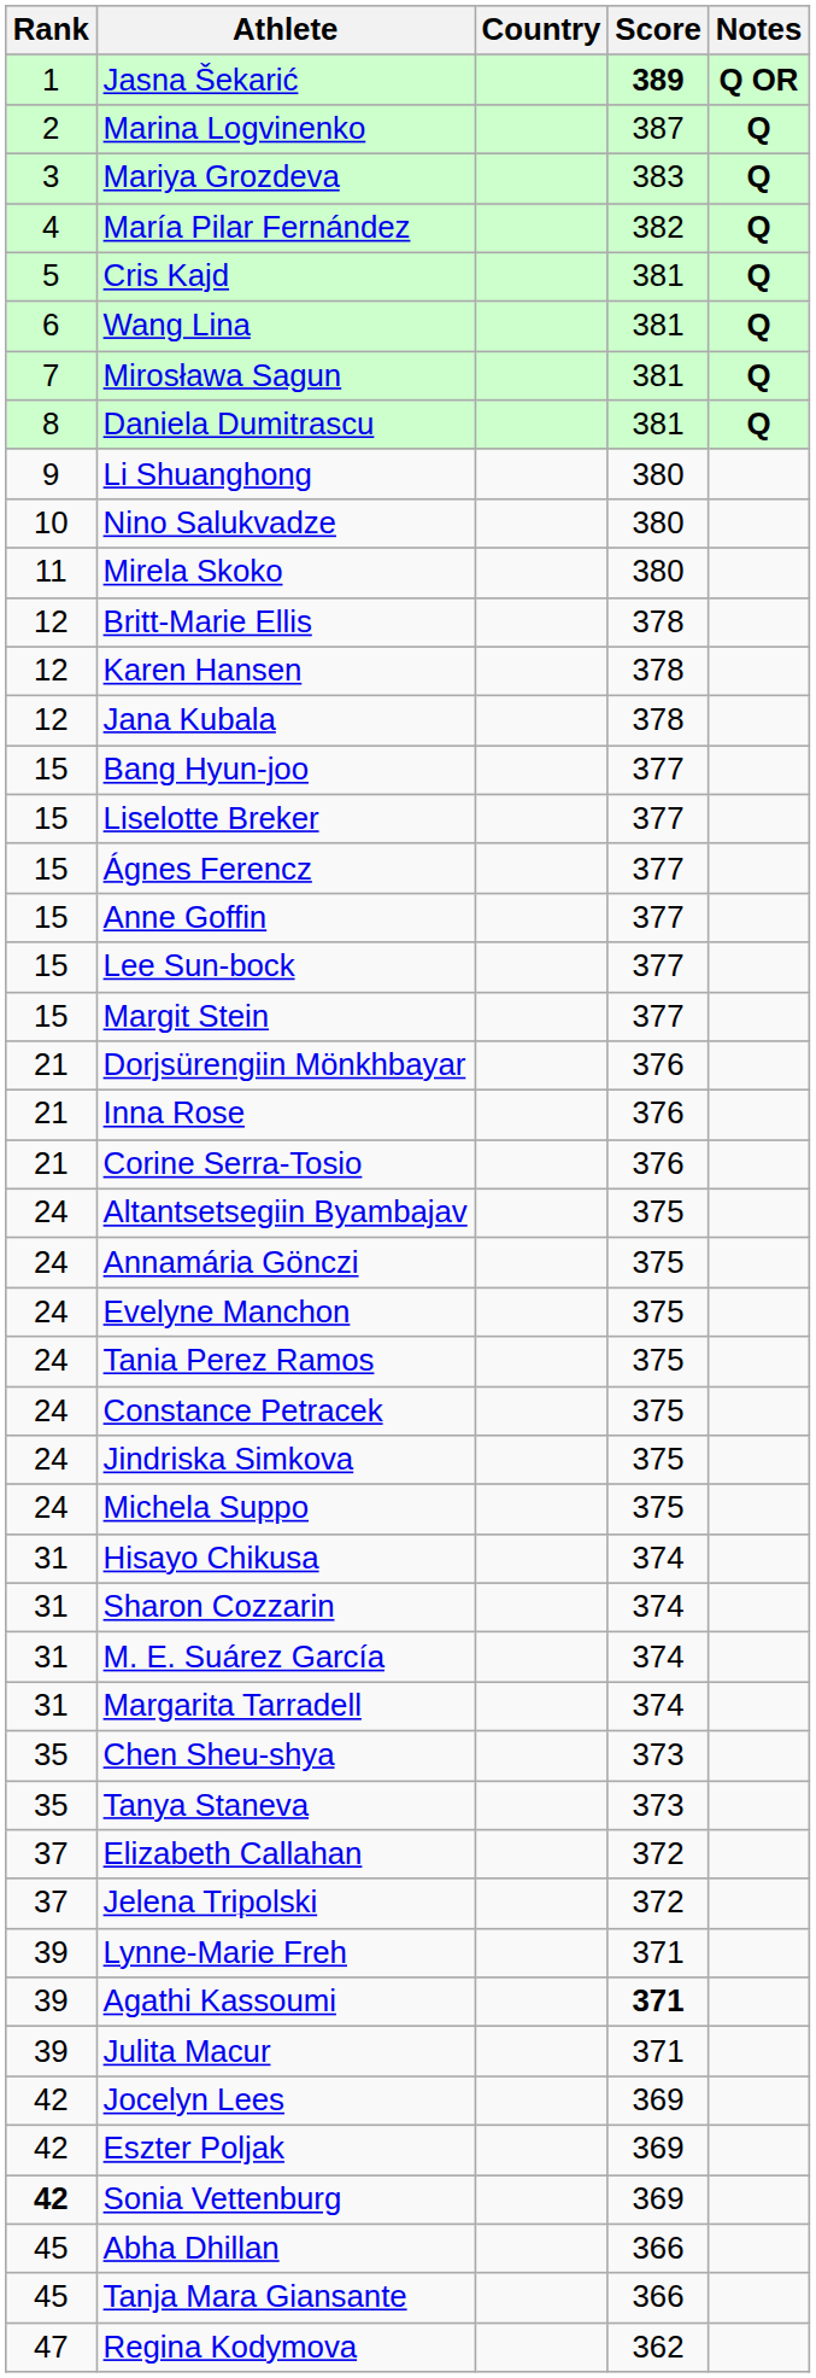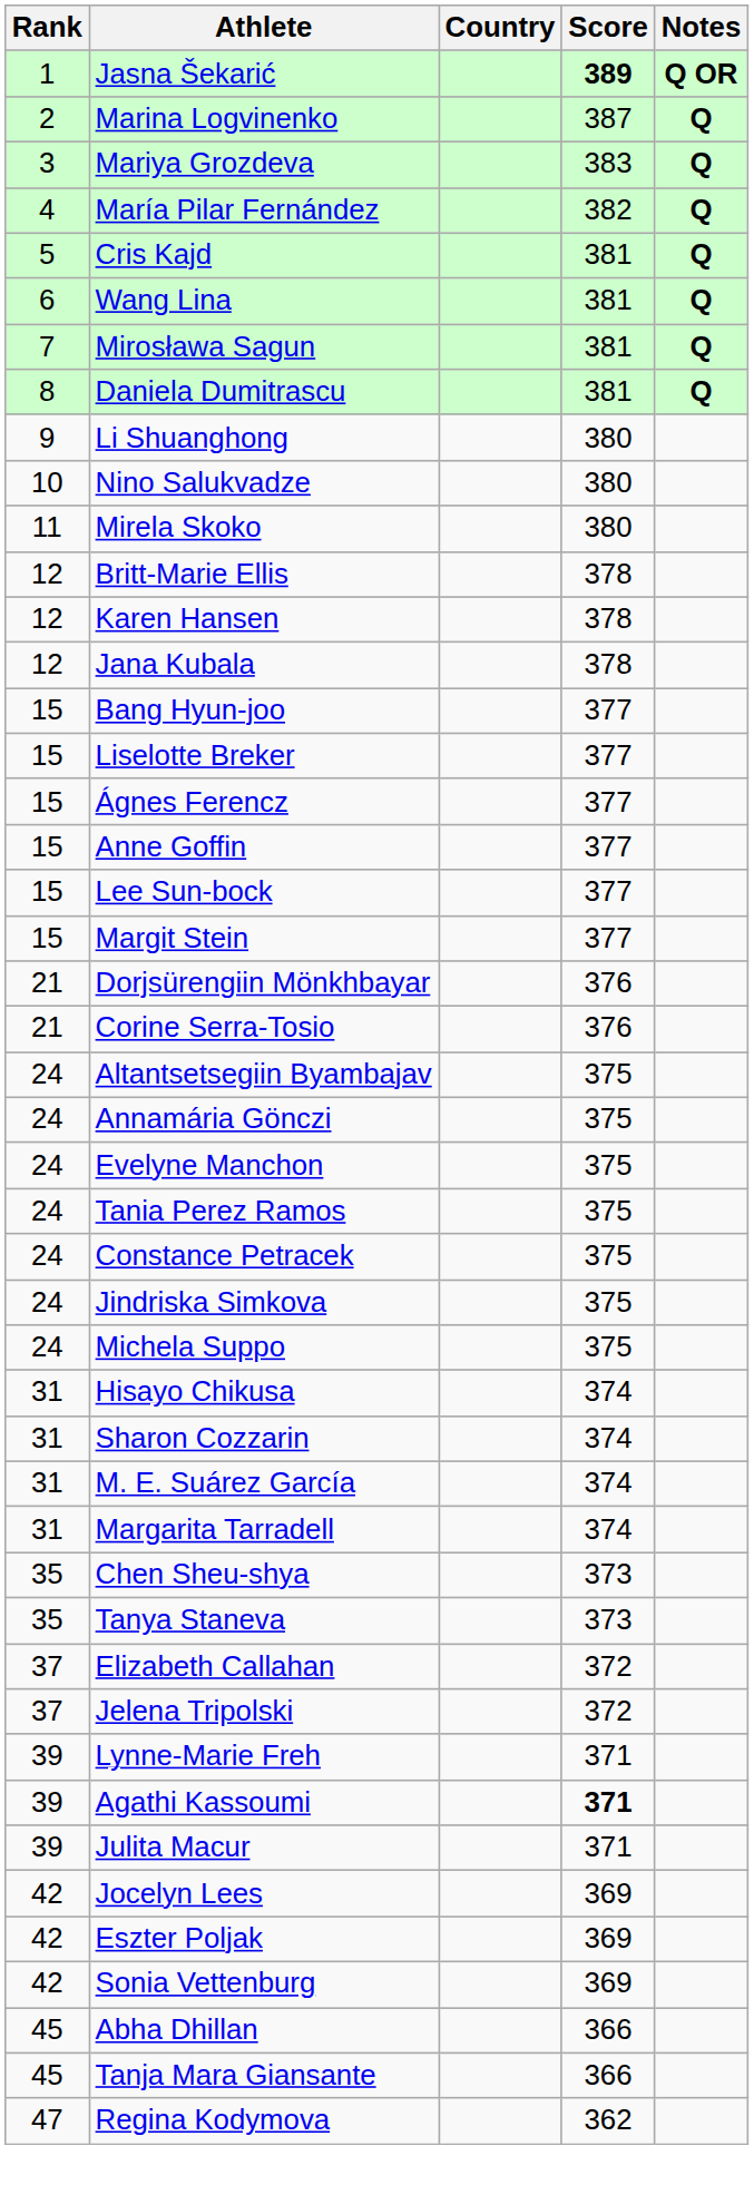- row: 21 | Inna Rose | 376
Sonia Vettenburg | Rank: bold -> normal
